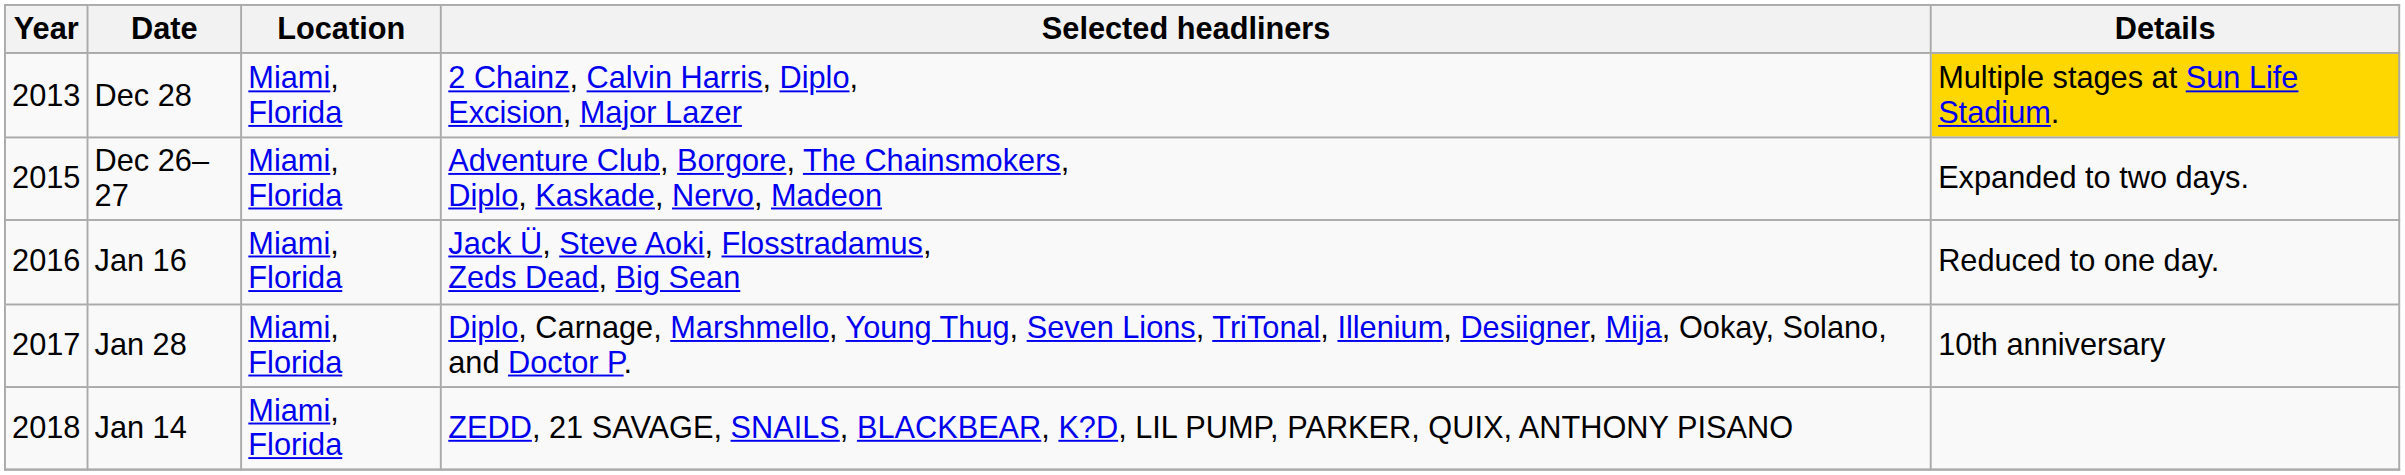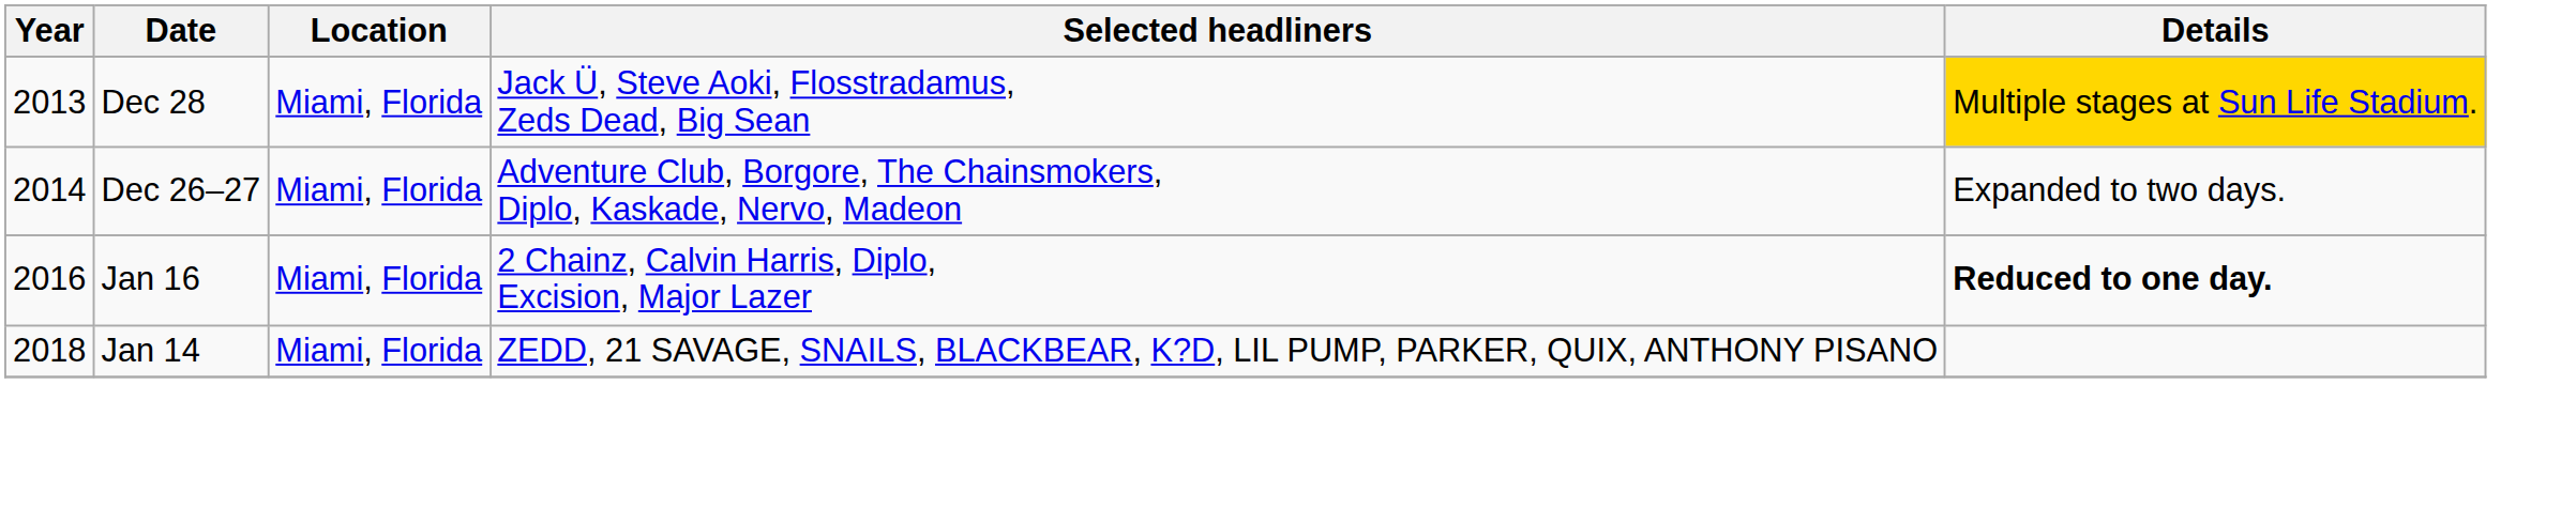Dec 28 | Selected headliners: 2 Chainz, Calvin Harris, Diplo, Excision, Major Lazer -> Jack Ü, Steve Aoki, Flosstradamus, Zeds Dead, Big Sean
Dec 26–27 | Year: 2015 -> 2014
Jan 16 | Selected headliners: Jack Ü, Steve Aoki, Flosstradamus, Zeds Dead, Big Sean -> 2 Chainz, Calvin Harris, Diplo, Excision, Major Lazer
Jan 16 | Details: normal -> bold
- row: 2017 | Jan 28 | Miami, Florida | Diplo, Carnage, Marshmello, Young Thug, Seven Lions, TriTonal, Illenium, Desiigner, Mija, Ookay, Solano, and Doctor P. | 10th anniversary
